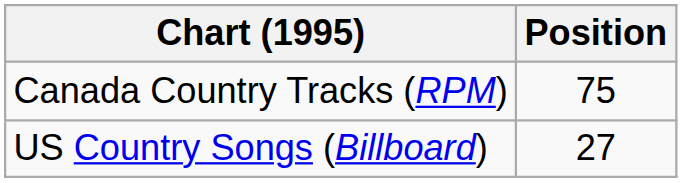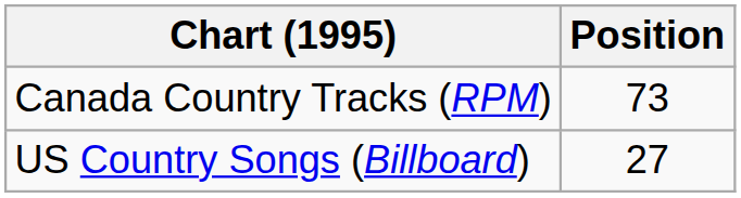Canada Country Tracks (RPM) | Position: 75 -> 73
